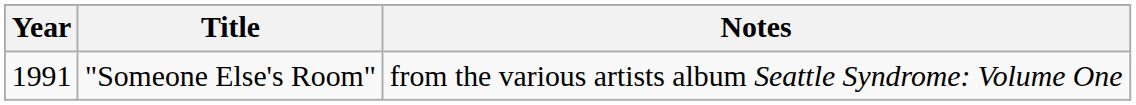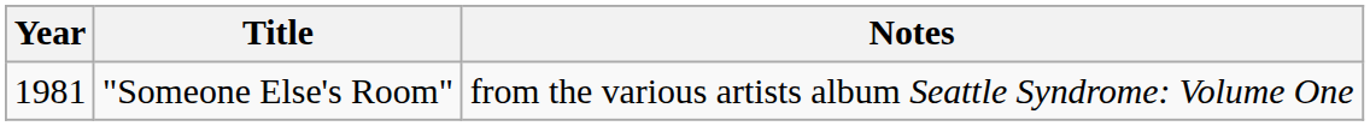"Someone Else's Room" | Year: 1991 -> 1981
